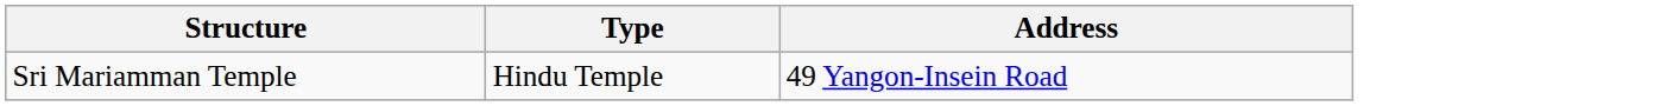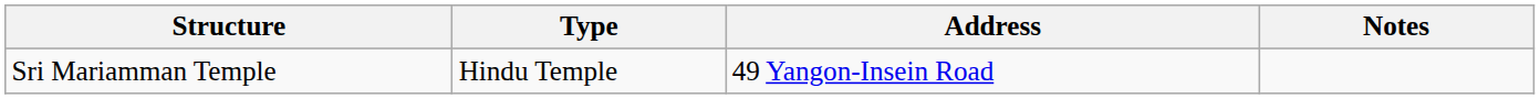+ column: Notes
